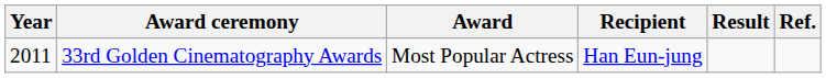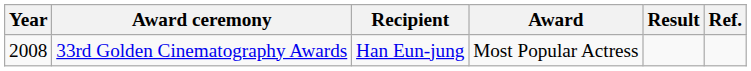columns swapped: Recipient <-> Award
33rd Golden Cinematography Awards | Year: 2011 -> 2008
